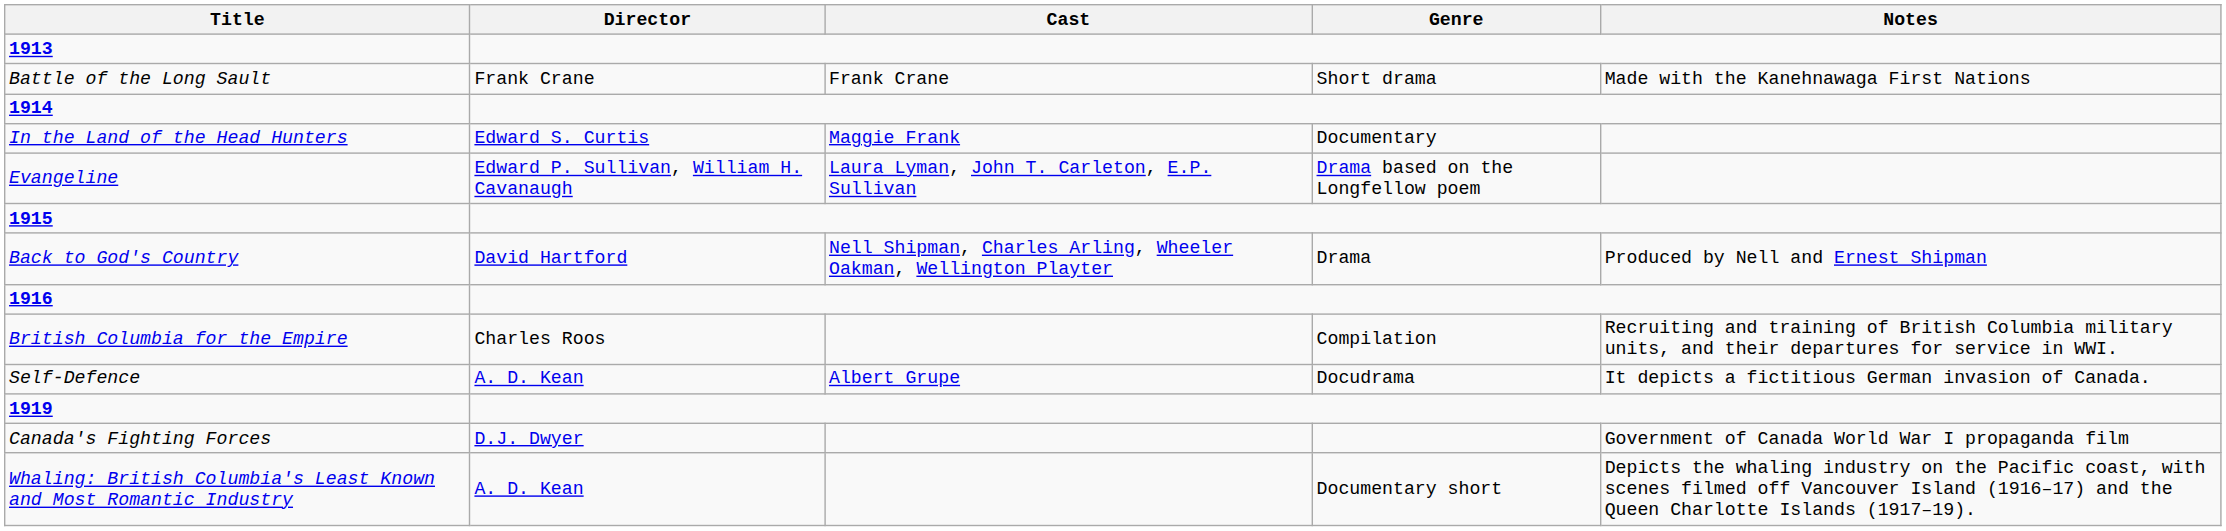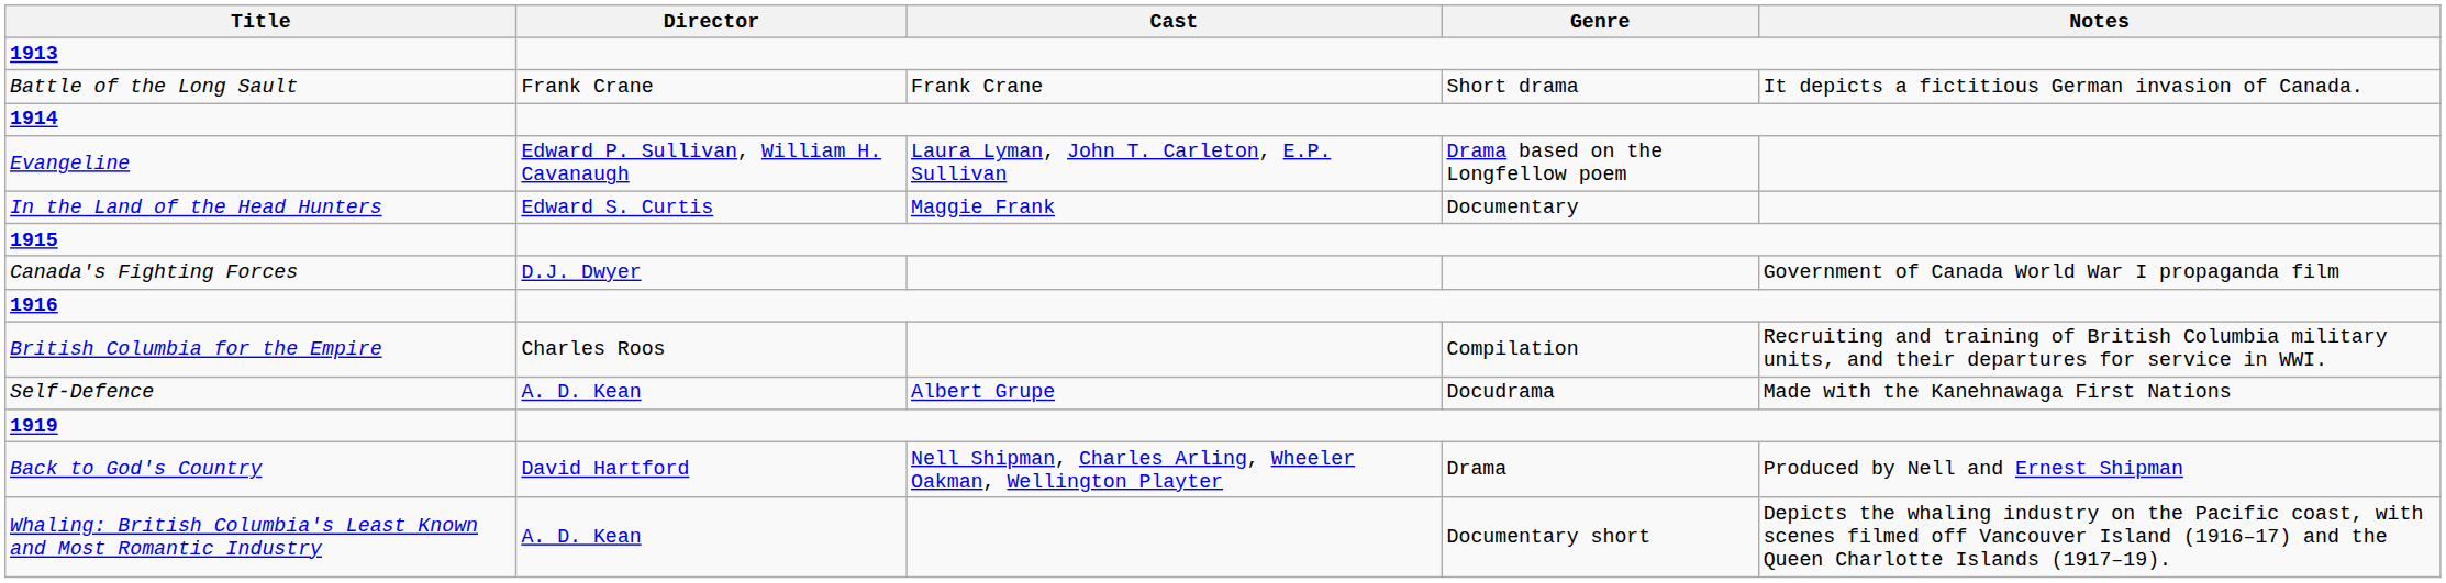Battle of the Long Sault | Notes: Made with the Kanehnawaga First Nations -> It depicts a fictitious German invasion of Canada.
rows swapped: Evangeline <-> In the Land of the Head Hunters
rows swapped: Canada's Fighting Forces <-> Back to God's Country
Self-Defence | Notes: It depicts a fictitious German invasion of Canada. -> Made with the Kanehnawaga First Nations
